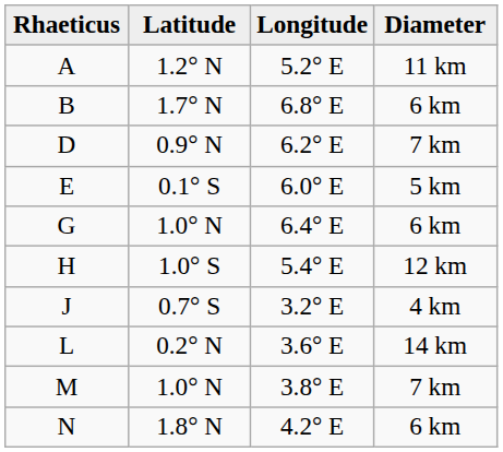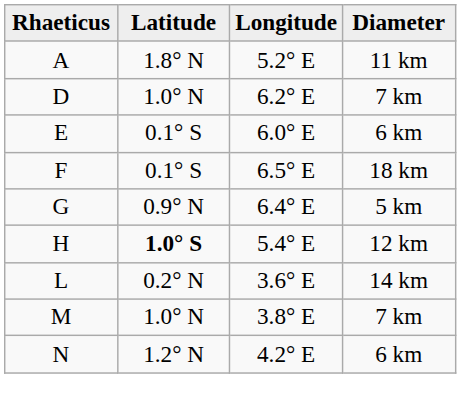A | Latitude: 1.2° N -> 1.8° N
- row: B | 1.7° N | 6.8° E | 6 km
D | Latitude: 0.9° N -> 1.0° N
E | Diameter: 5 km -> 6 km
+ row: F | 0.1° S | 6.5° E | 18 km
G | Latitude: 1.0° N -> 0.9° N
G | Diameter: 6 km -> 5 km
H | Latitude: normal -> bold
- row: J | 0.7° S | 3.2° E | 4 km
N | Latitude: 1.8° N -> 1.2° N
